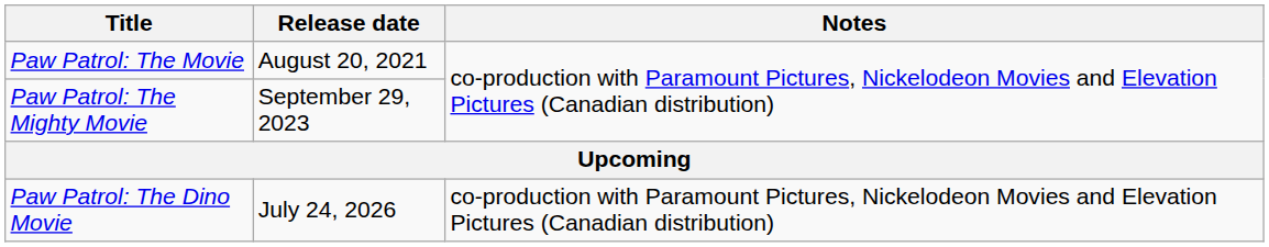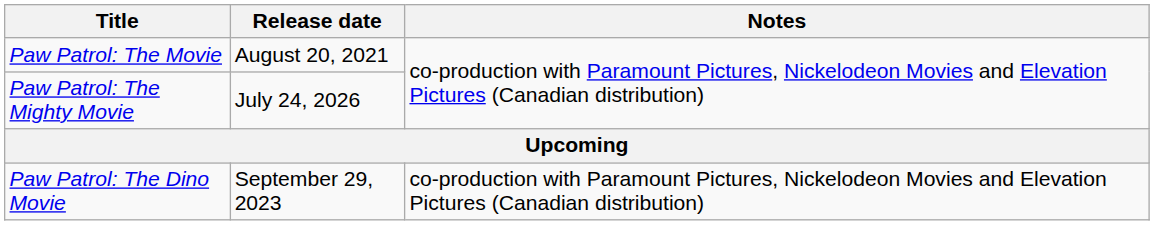Paw Patrol: The Mighty Movie | Release date: September 29, 2023 -> July 24, 2026
Paw Patrol: The Dino Movie | Release date: July 24, 2026 -> September 29, 2023
